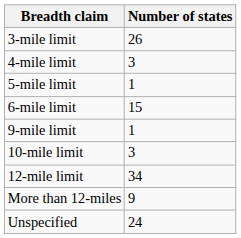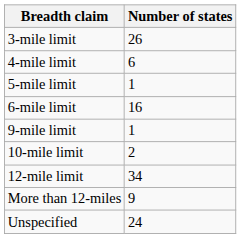4-mile limit | Number of states: 3 -> 6
6-mile limit | Number of states: 15 -> 16
10-mile limit | Number of states: 3 -> 2
